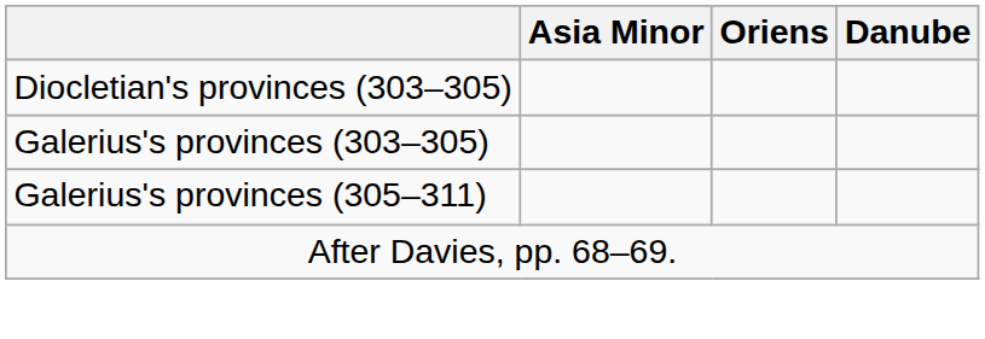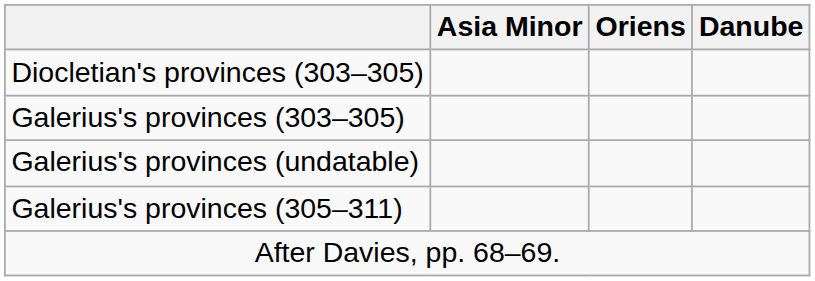+ row: Galerius's provinces (undatable)
